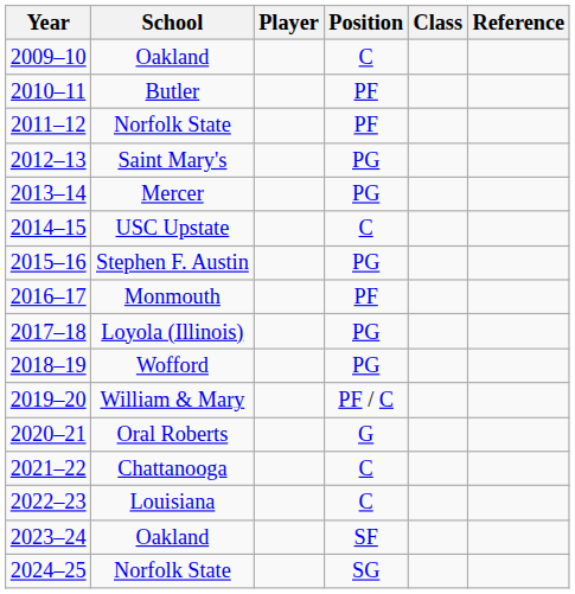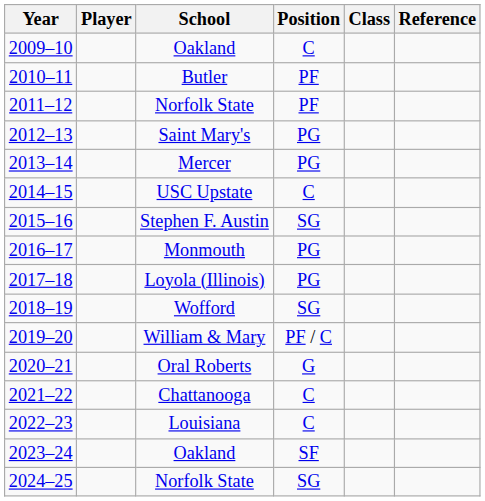columns swapped: Player <-> School
2015–16 | Position: PG -> SG
2016–17 | Position: PF -> PG
2018–19 | Position: PG -> SG
